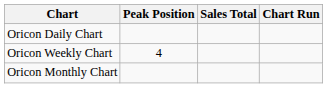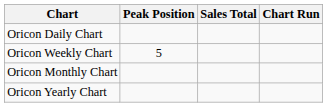Oricon Weekly Chart | Peak Position: 4 -> 5
+ row: Oricon Yearly Chart
